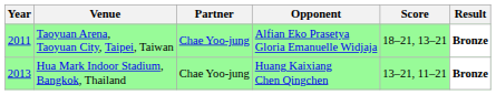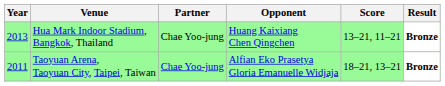rows swapped: Taoyuan Arena, Taoyuan City, Taipei, Taiwan <-> Hua Mark Indoor Stadium, Bangkok, Thailand
